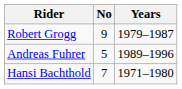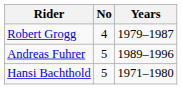Robert Grogg | No: 9 -> 4
Hansi Bachthold | No: 7 -> 5
